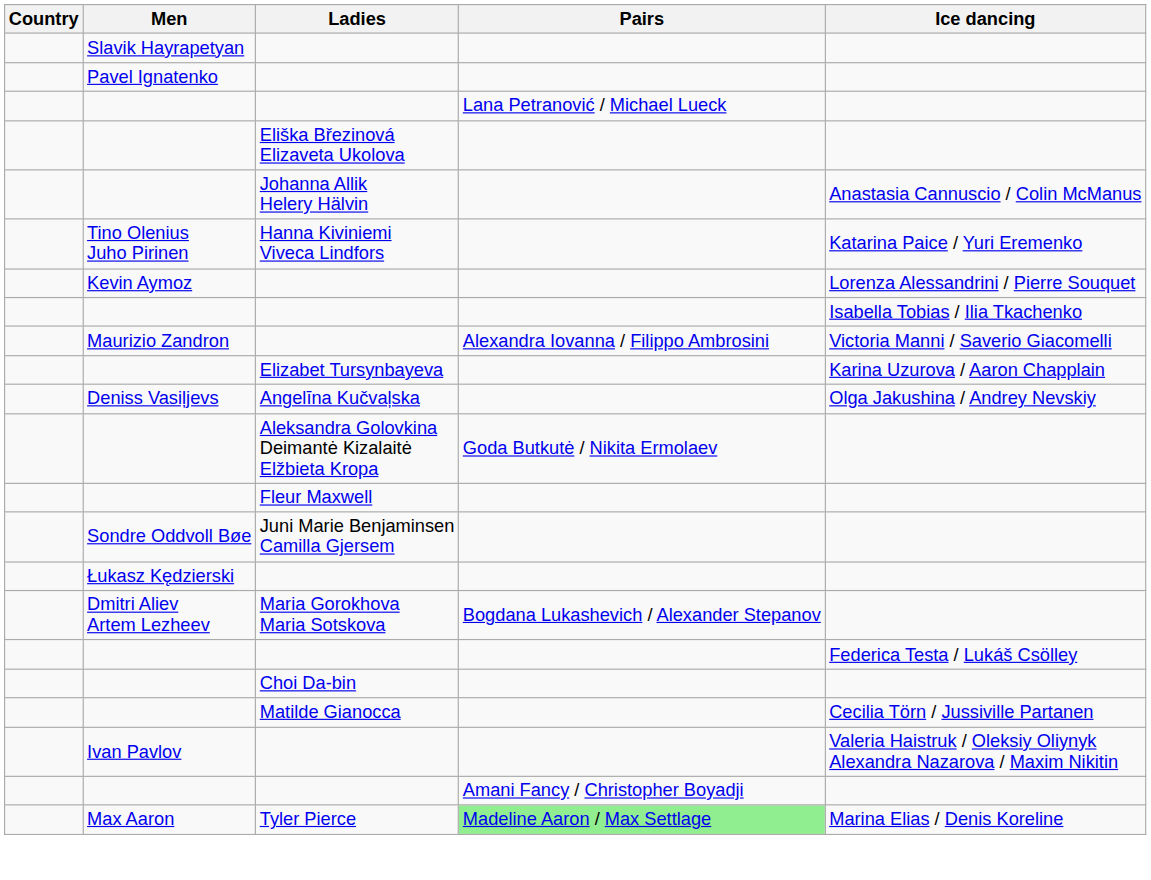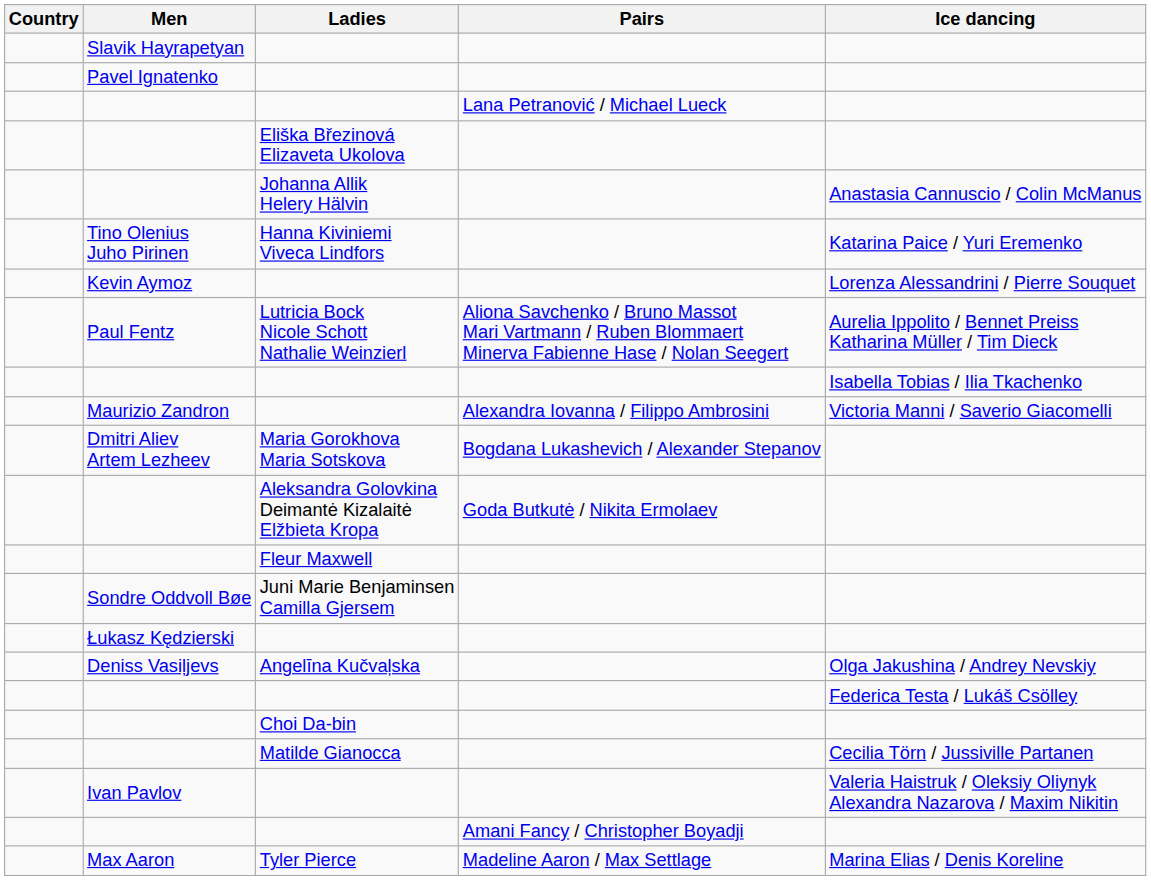+ row: Paul Fentz | Lutricia Bock Nicole Schott Nathalie Weinzierl | Aliona Savchenko / Bruno Massot Mari Vartmann / Ruben Blommaert Minerva Fabienne Hase / Nolan Seegert | Aurelia Ippolito / Bennet Preiss Katharina Müller / Tim Dieck
- row: Elizabet Tursynbayeva | Karina Uzurova / Aaron Chapplain
rows swapped: Angelīna Kučvaļska <-> Maria Gorokhova Maria Sotskova
Tyler Pierce | Pairs: lightgreen background -> no background
